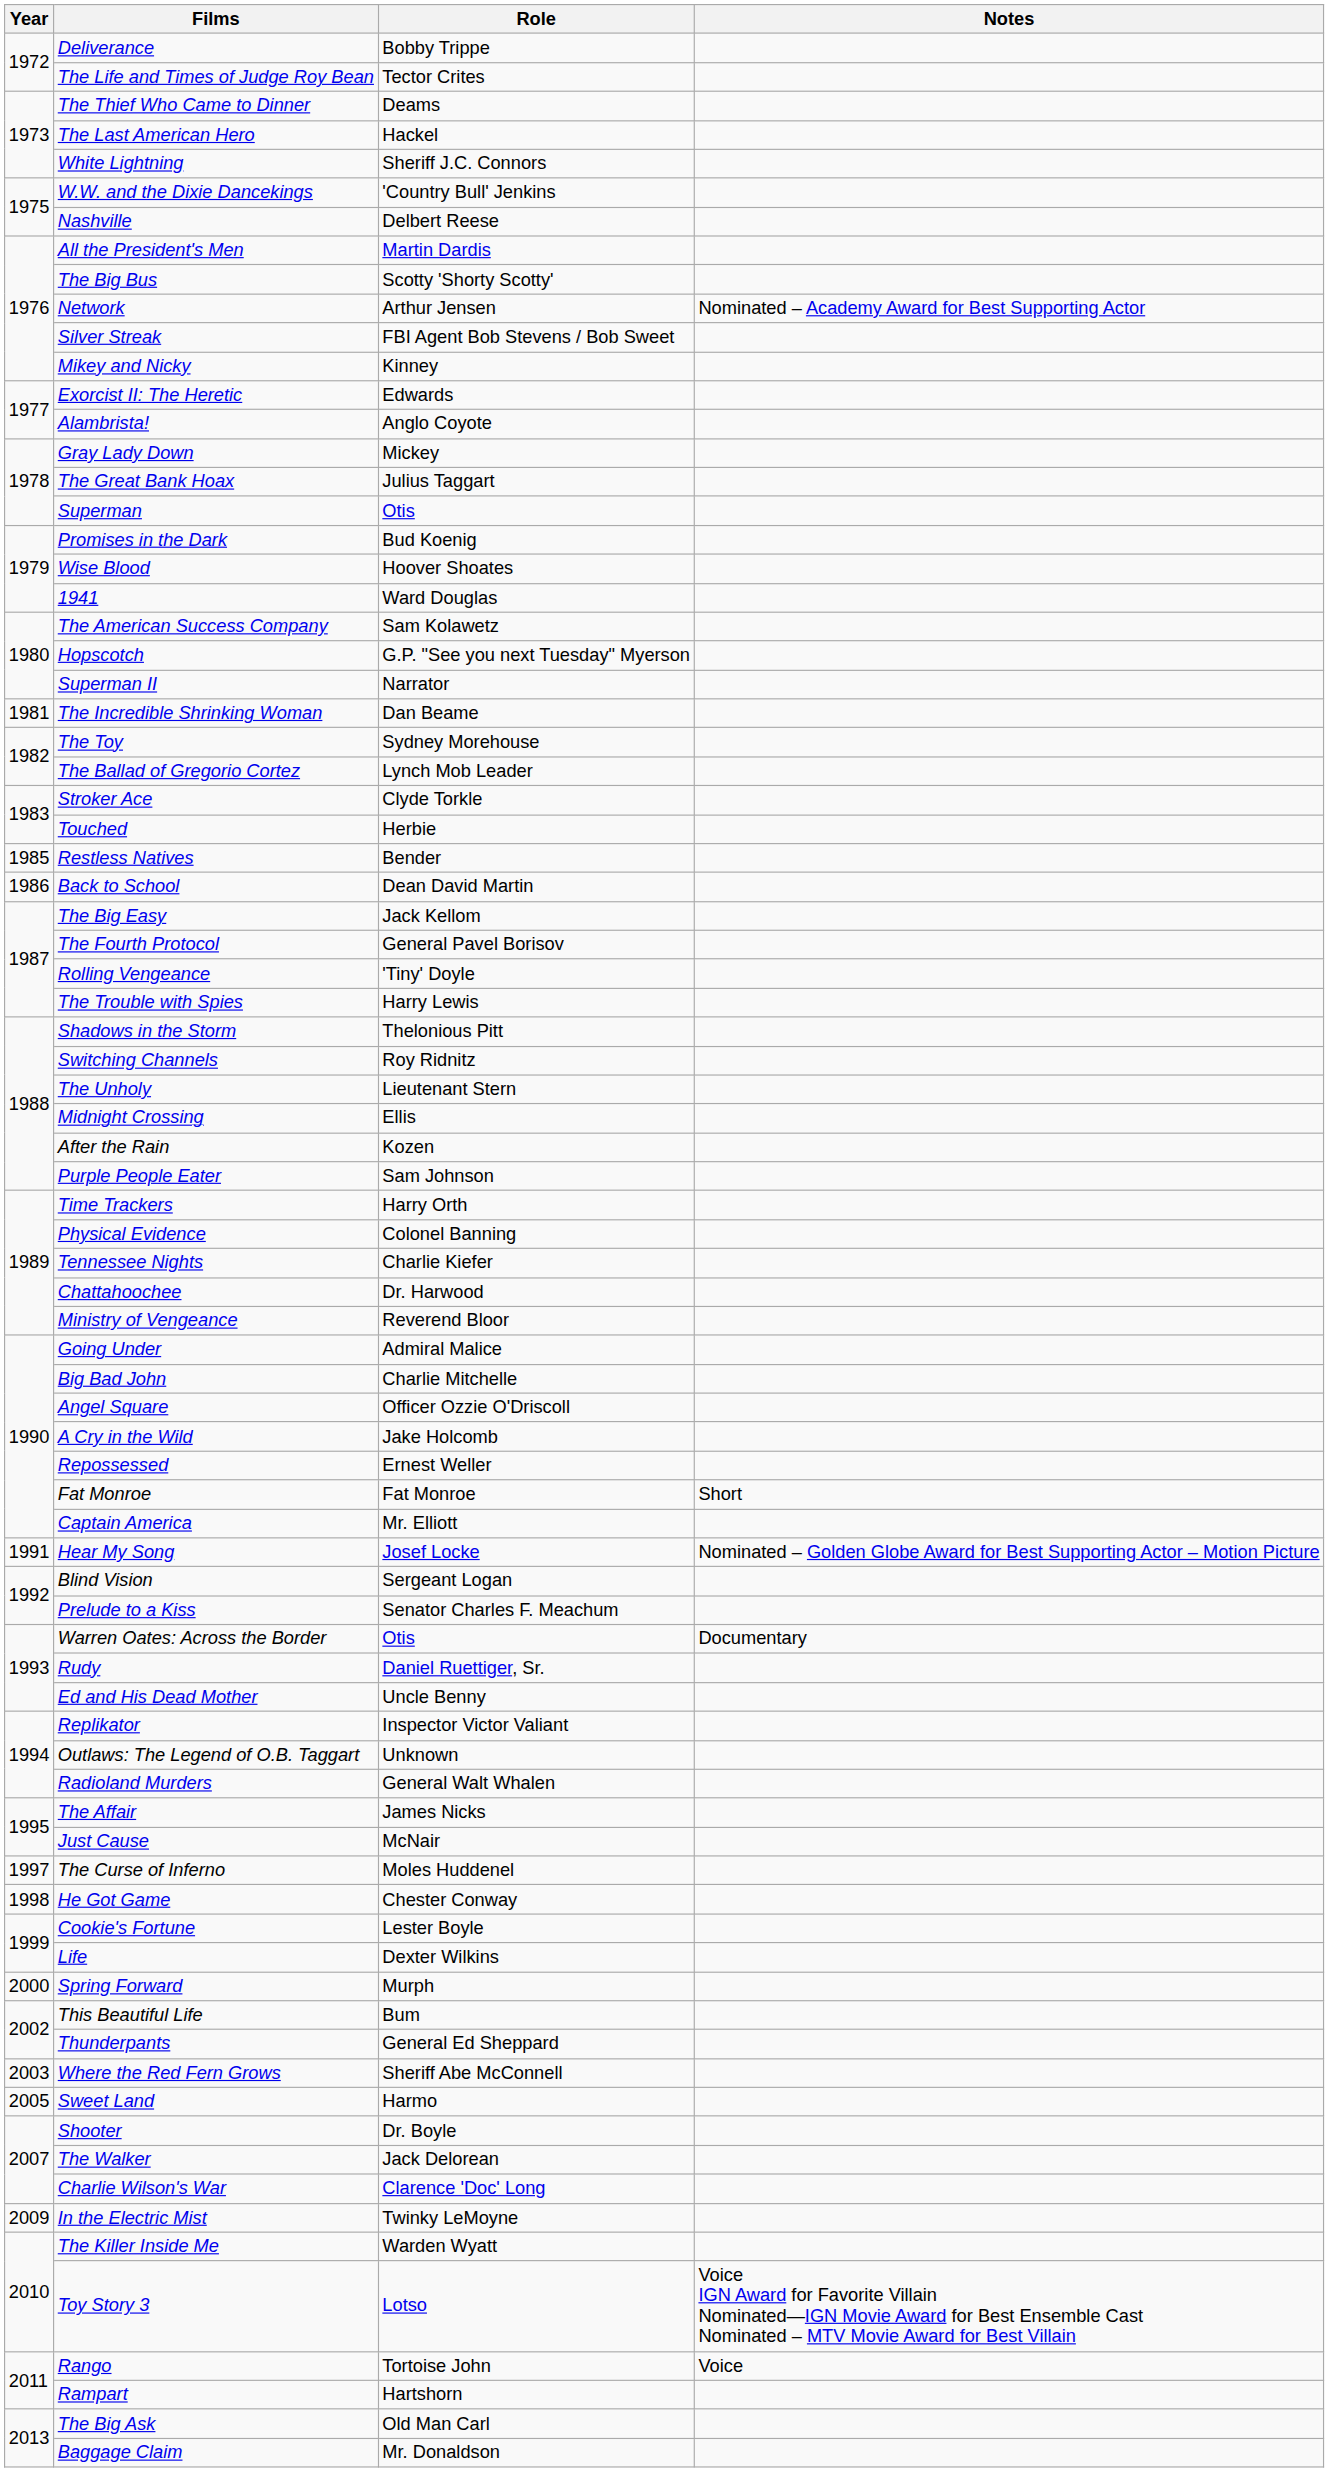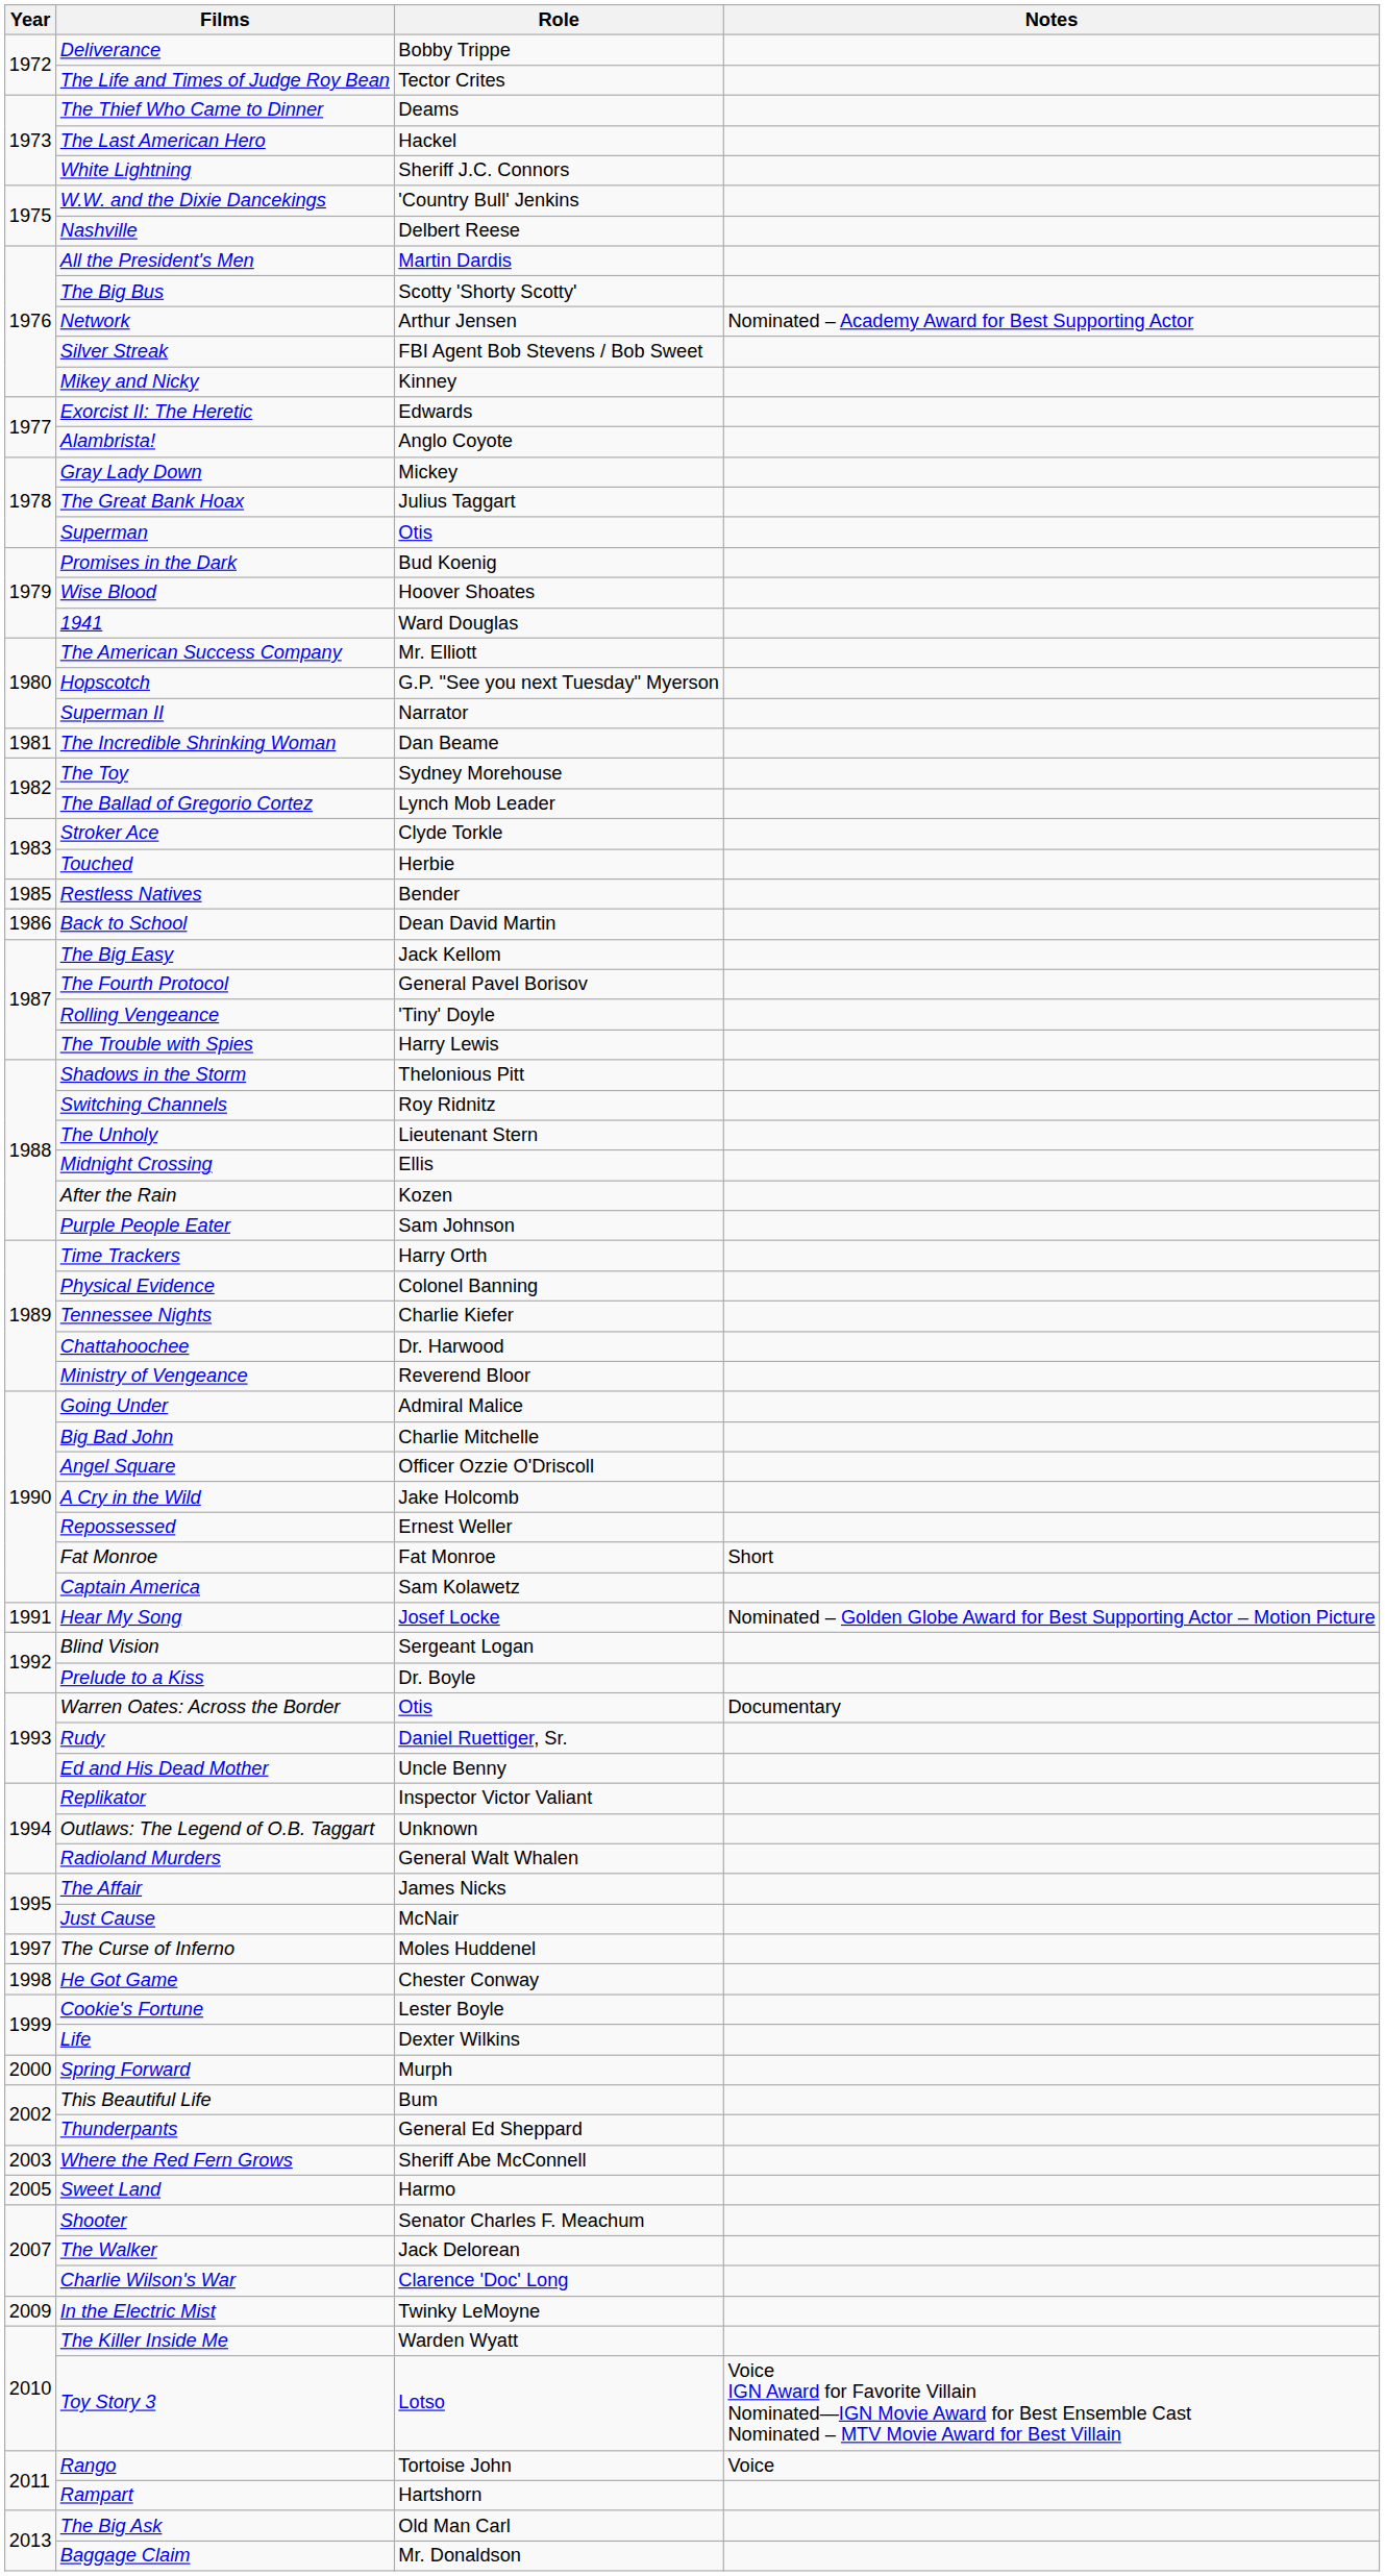The American Success Company | Role: Sam Kolawetz -> Mr. Elliott
Captain America | Role: Mr. Elliott -> Sam Kolawetz
Prelude to a Kiss | Role: Senator Charles F. Meachum -> Dr. Boyle
Shooter | Role: Dr. Boyle -> Senator Charles F. Meachum
